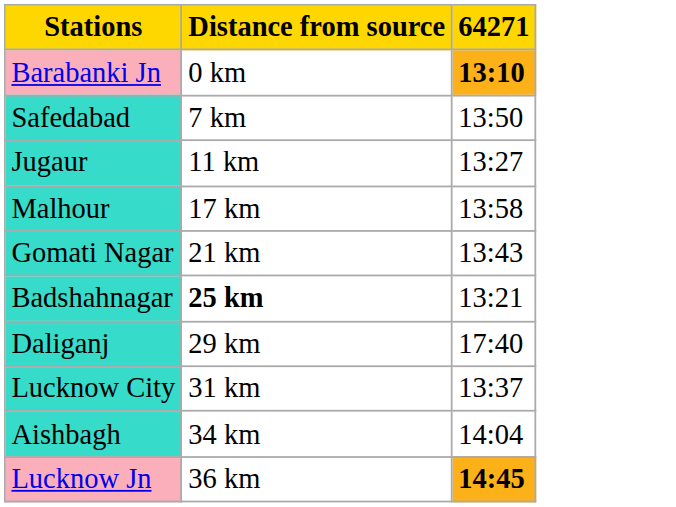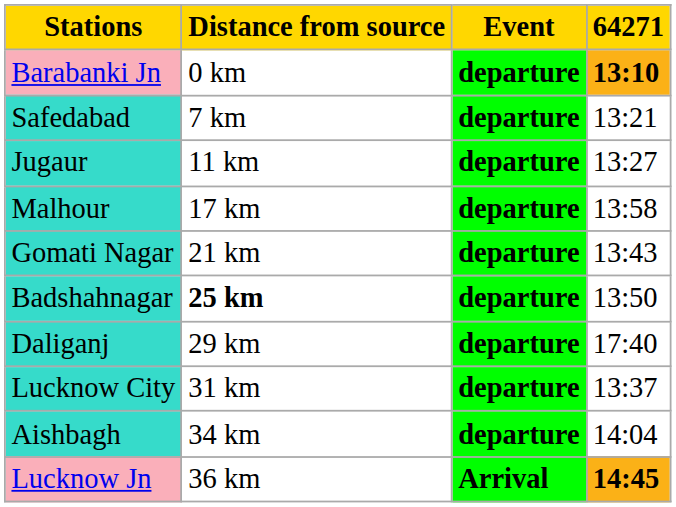+ column: Event | departure | departure | departure | departure | departure | departure | departure | departure | departure | Arrival
Safedabad | 64271: 13:50 -> 13:21
Badshahnagar | 64271: 13:21 -> 13:50
